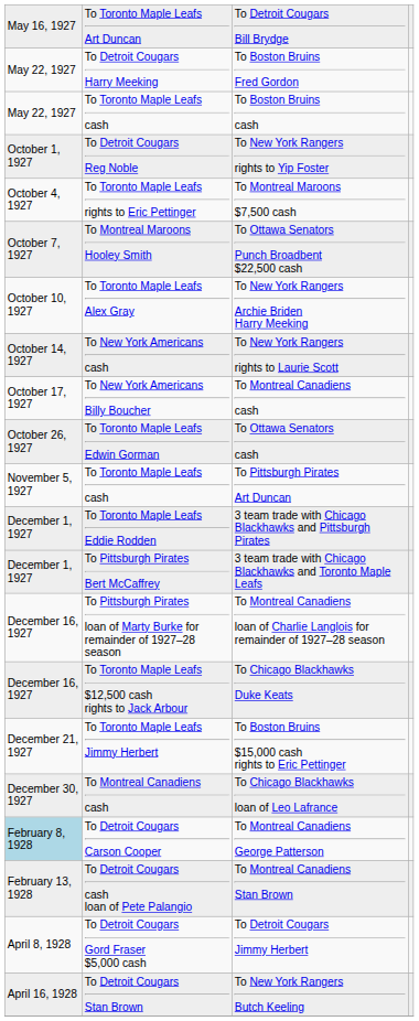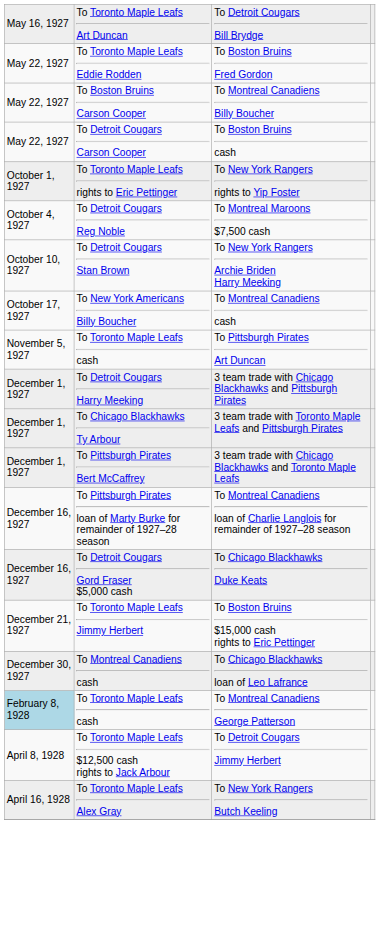To Boston Bruins Fred Gordon | column 2: To Detroit Cougars Harry Meeking -> To Toronto Maple Leafs Eddie Rodden
+ row: May 22, 1927 | To Boston Bruins Carson Cooper | To Montreal Canadiens Billy Boucher
To Boston Bruins cash | column 2: To Toronto Maple Leafs cash -> To Detroit Cougars Carson Cooper
To New York Rangers rights to Yip Foster | column 2: To Detroit Cougars Reg Noble -> To Toronto Maple Leafs rights to Eric Pettinger
To Montreal Maroons $7,500 cash | column 2: To Toronto Maple Leafs rights to Eric Pettinger -> To Detroit Cougars Reg Noble
- row: October 7, 1927 | To Montreal Maroons Hooley Smith | To Ottawa Senators Punch Broadbent $22,500 cash
To New York Rangers Archie Briden Harry Meeking | column 2: To Toronto Maple Leafs Alex Gray -> To Detroit Cougars Stan Brown
- row: October 14, 1927 | To New York Americans cash | To New York Rangers rights to Laurie Scott
- row: October 26, 1927 | To Toronto Maple Leafs Edwin Gorman | To Ottawa Senators cash
3 team trade with Chicago Blackhawks and Pittsburgh Pirates | column 2: To Toronto Maple Leafs Eddie Rodden -> To Detroit Cougars Harry Meeking
+ row: December 1, 1927 | To Chicago Blackhawks Ty Arbour | 3 team trade with Toronto Maple Leafs and Pittsburgh Pirates
To Chicago Blackhawks Duke Keats | column 2: To Toronto Maple Leafs $12,500 cash rights to Jack Arbour -> To Detroit Cougars Gord Fraser $5,000 cash
To Montreal Canadiens George Patterson | column 2: To Detroit Cougars Carson Cooper -> To Toronto Maple Leafs cash
- row: February 13, 1928 | To Detroit Cougars cash loan of Pete Palangio | To Montreal Canadiens Stan Brown
To Detroit Cougars Jimmy Herbert | column 2: To Detroit Cougars Gord Fraser $5,000 cash -> To Toronto Maple Leafs $12,500 cash rights to Jack Arbour
To New York Rangers Butch Keeling | column 2: To Detroit Cougars Stan Brown -> To Toronto Maple Leafs Alex Gray
